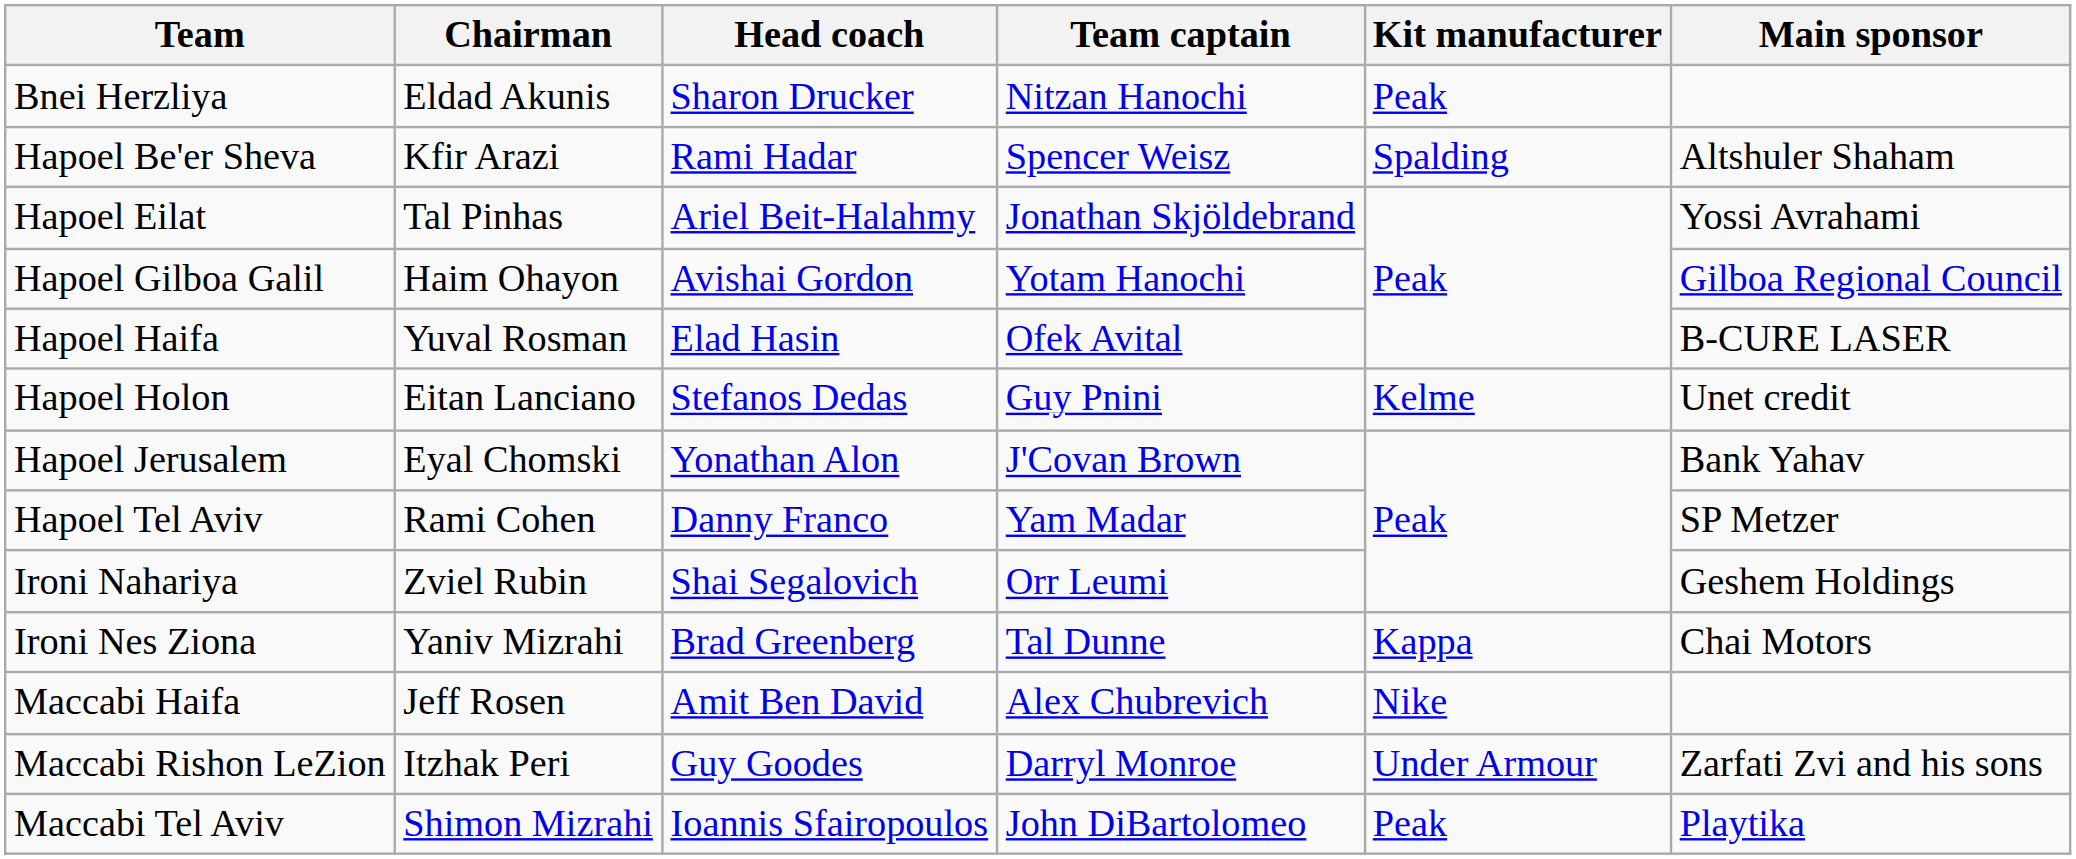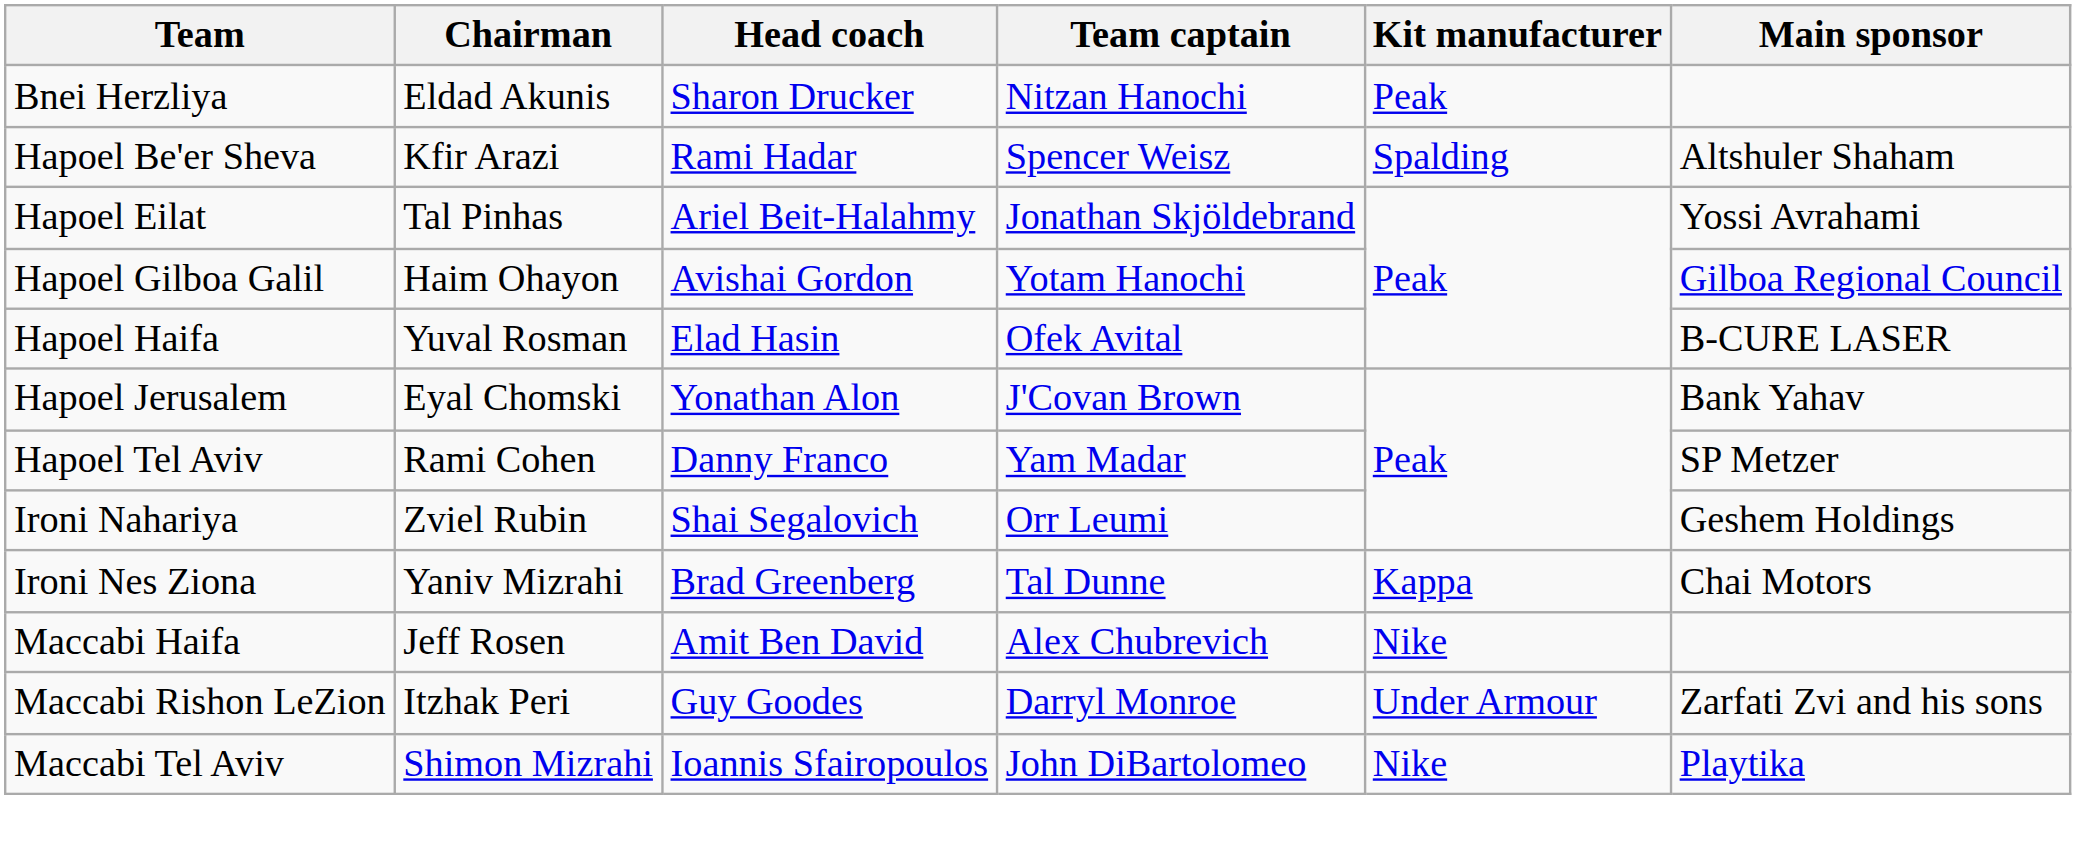- row: Hapoel Holon | Eitan Lanciano | Stefanos Dedas | Guy Pnini | Kelme | Unet credit
Maccabi Tel Aviv | Kit manufacturer: Peak -> Nike
